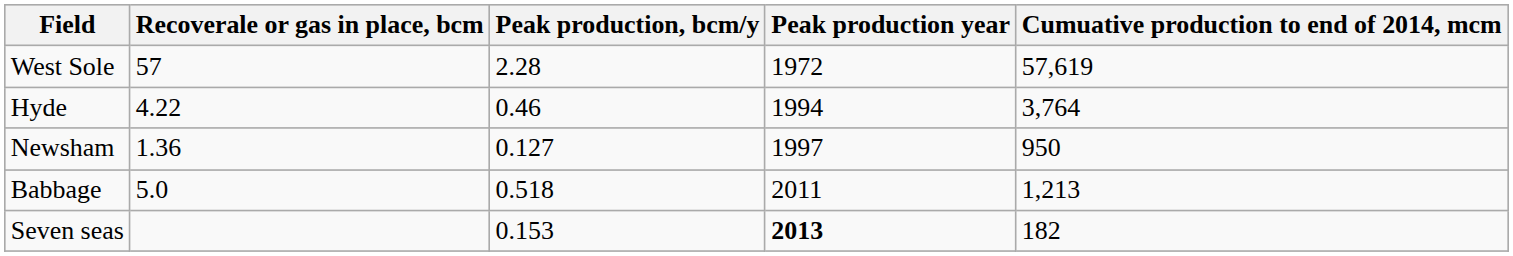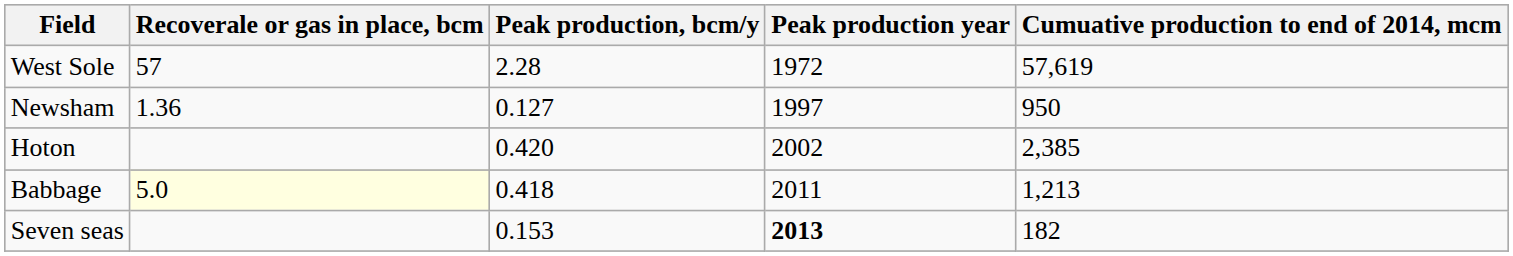- row: Hyde | 4.22 | 0.46 | 1994 | 3,764
+ row: Hoton | 0.420 | 2002 | 2,385
Babbage | Recoverale or gas in place, bcm: no background -> lightyellow background
Babbage | Peak production, bcm/y: 0.518 -> 0.418
